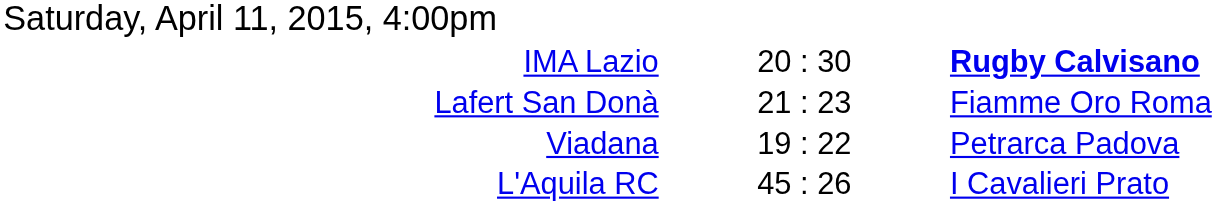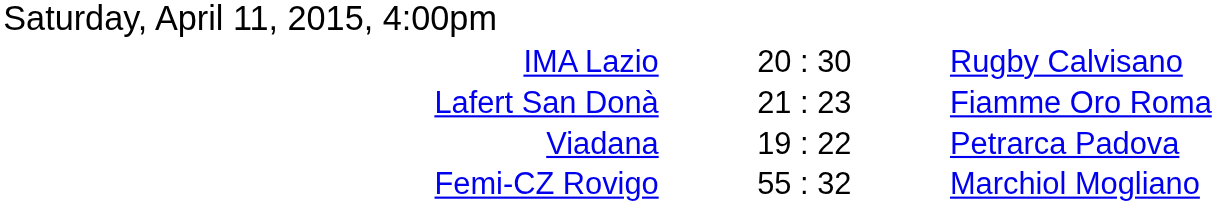IMA Lazio | column 3: bold -> normal
- row: L'Aquila RC | 45 : 26 | I Cavalieri Prato
+ row: Femi-CZ Rovigo | 55 : 32 | Marchiol Mogliano
